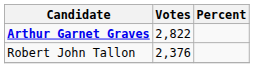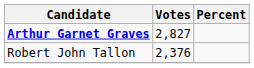Arthur Garnet Graves | Votes: 2,822 -> 2,827
